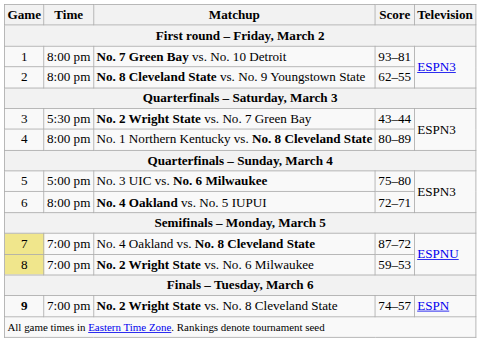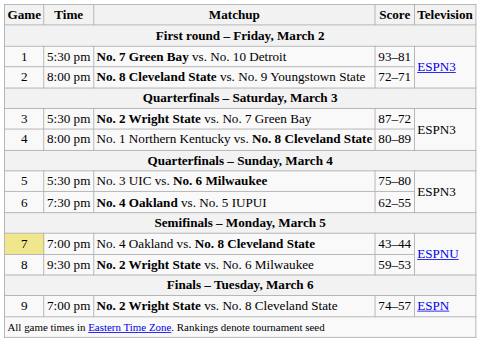No. 7 Green Bay vs. No. 10 Detroit | Time: 8:00 pm -> 5:30 pm
No. 8 Cleveland State vs. No. 9 Youngstown State | Score: 62–55 -> 72–71
No. 2 Wright State vs. No. 7 Green Bay | Score: 43–44 -> 87–72
No. 3 UIC vs. No. 6 Milwaukee | Time: 5:00 pm -> 5:30 pm
No. 4 Oakland vs. No. 5 IUPUI | Time: 8:00 pm -> 7:30 pm
No. 4 Oakland vs. No. 5 IUPUI | Score: 72–71 -> 62–55
No. 4 Oakland vs. No. 8 Cleveland State | Score: 87–72 -> 43–44
No. 2 Wright State vs. No. 6 Milwaukee | Game: khaki background -> no background
No. 2 Wright State vs. No. 6 Milwaukee | Time: 7:00 pm -> 9:30 pm
No. 2 Wright State vs. No. 8 Cleveland State | Game: bold -> normal
